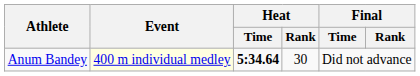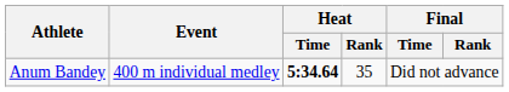Anum Bandey | Event: lightyellow background -> no background
Anum Bandey | Heat / Rank: 30 -> 35
